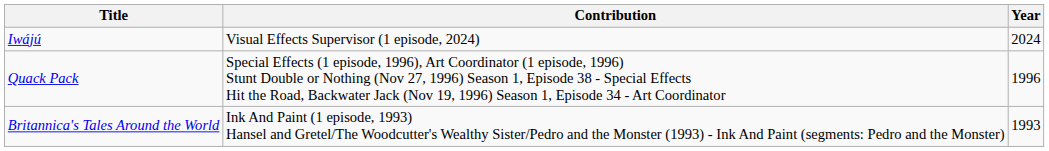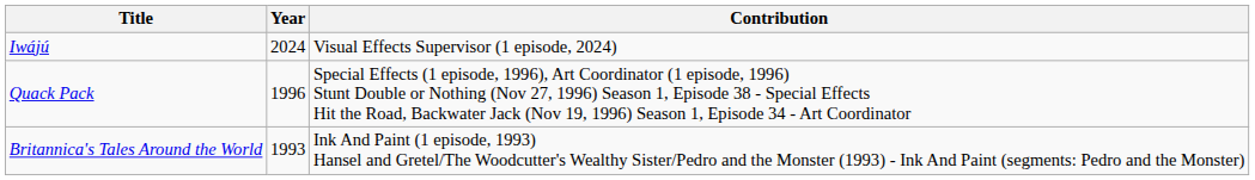columns swapped: Year <-> Contribution
